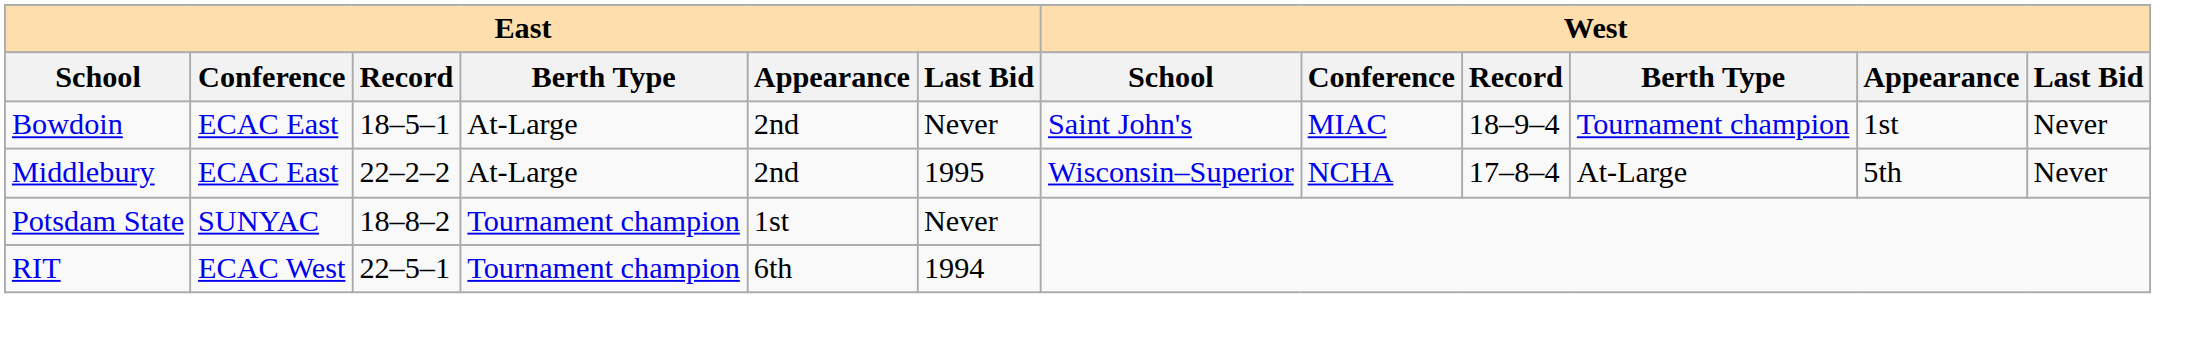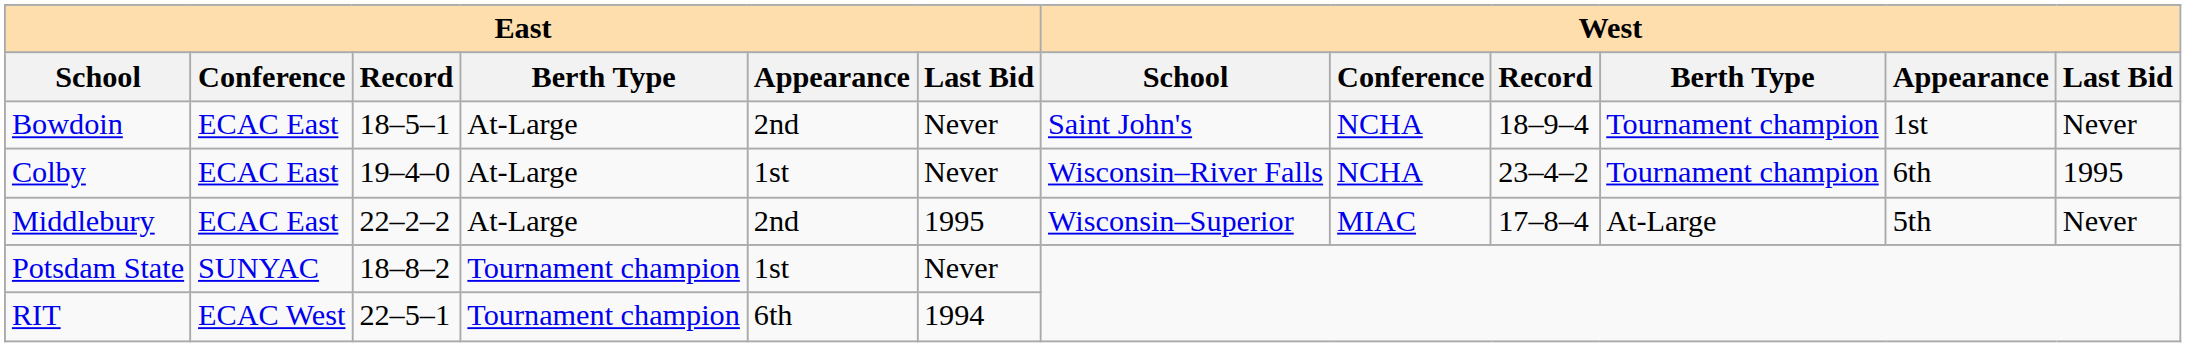Bowdoin | West / Conference: MIAC -> NCHA
+ row: Colby | ECAC East | 19–4–0 | At-Large | 1st | Never | Wisconsin–River Falls | NCHA | 23–4–2 | Tournament champion | 6th | 1995
Middlebury | West / Conference: NCHA -> MIAC
